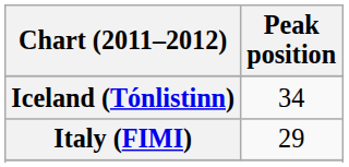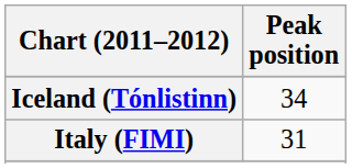Italy (FIMI) | Peak position: 29 -> 31
